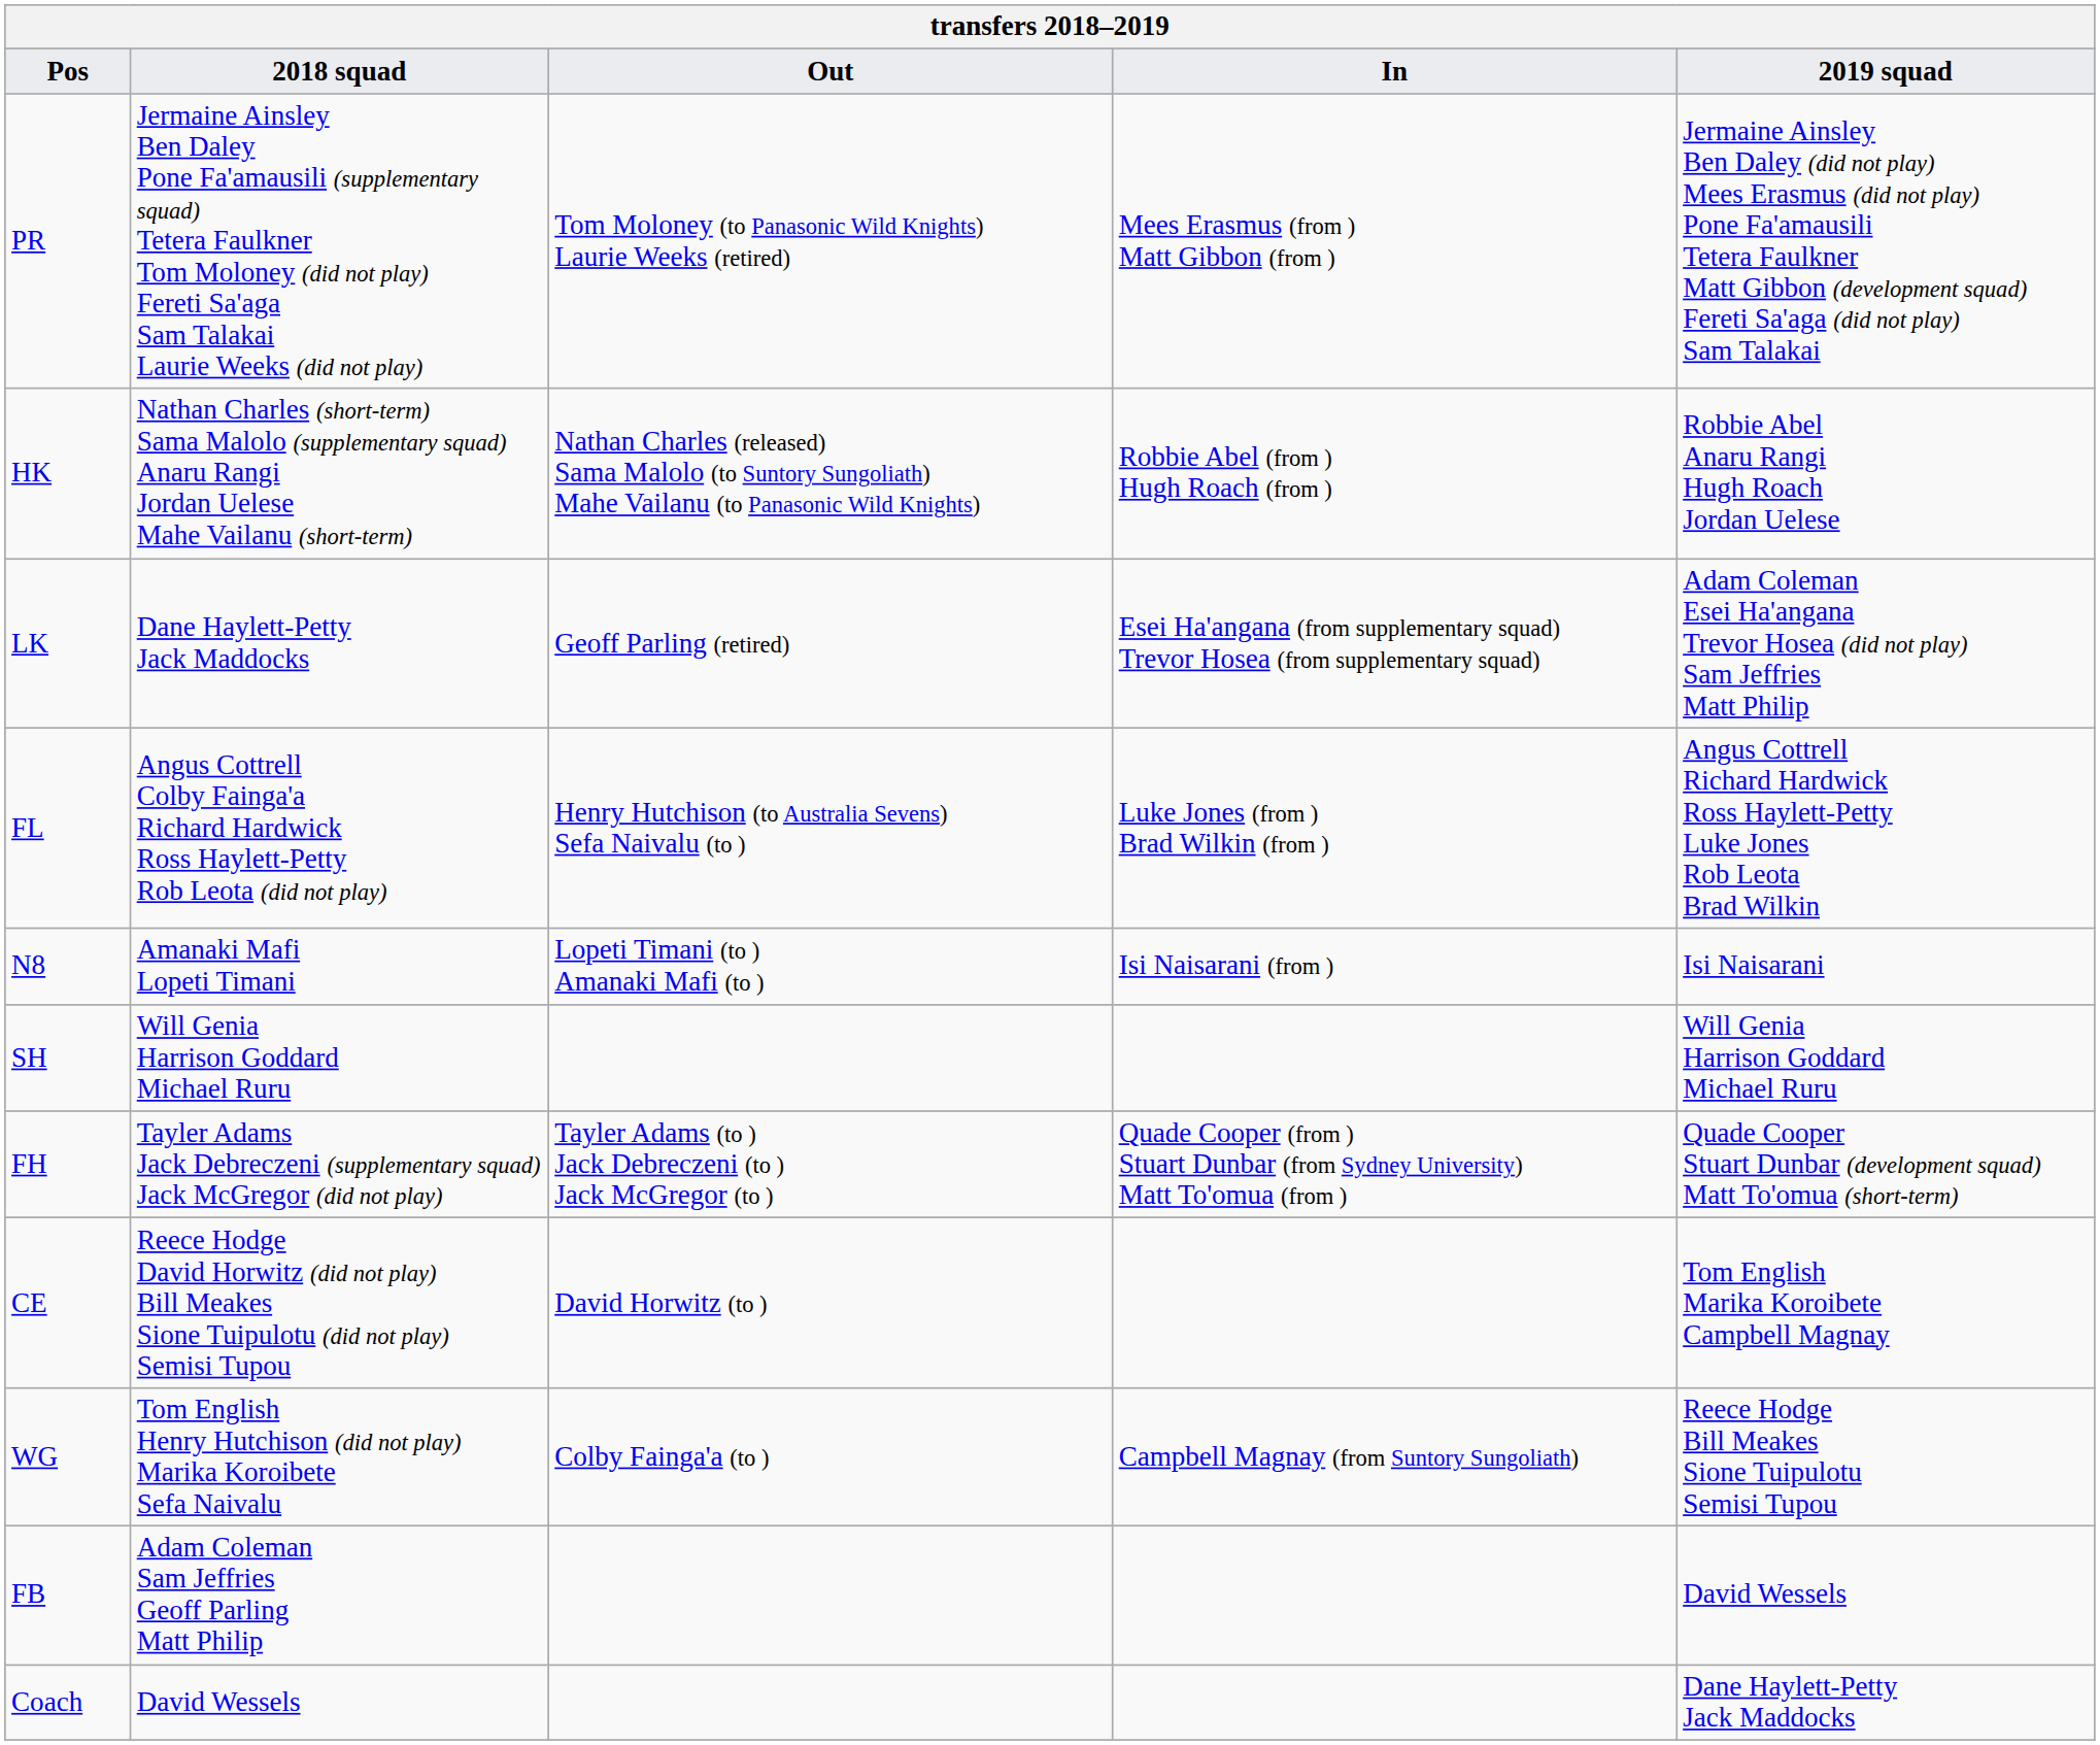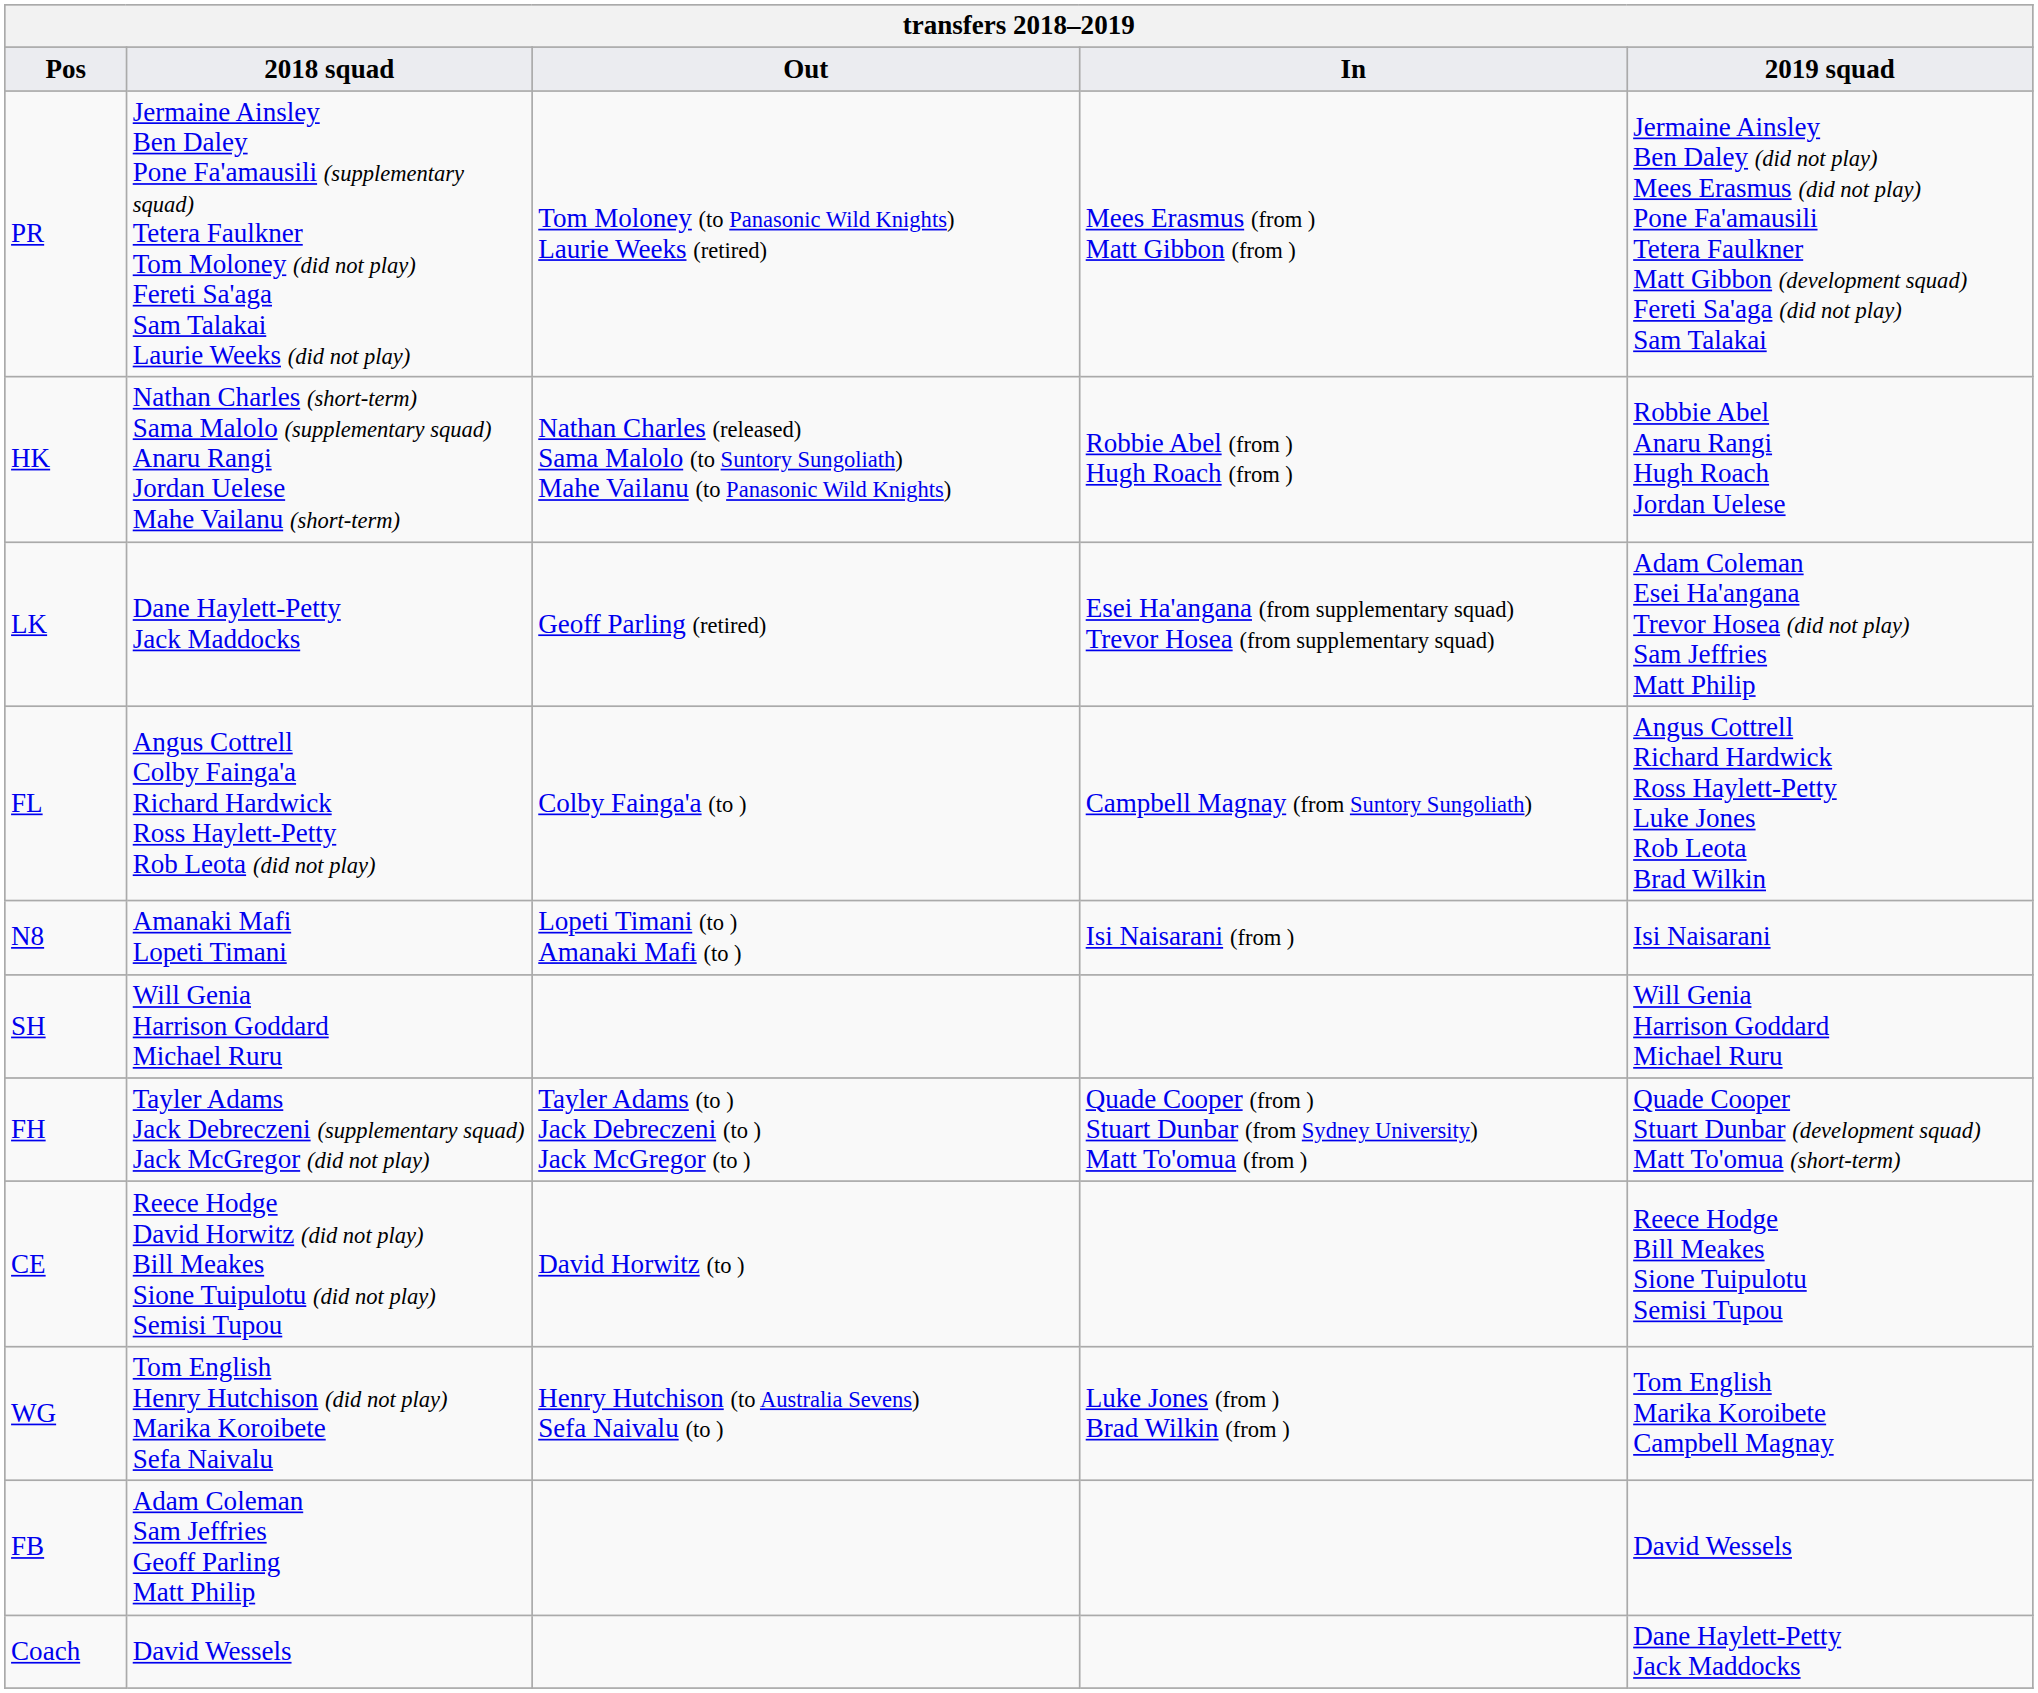FL | Out: Henry Hutchison (to Australia Sevens) Sefa Naivalu (to ) -> Colby Fainga'a (to )
FL | In: Luke Jones (from ) Brad Wilkin (from ) -> Campbell Magnay (from Suntory Sungoliath)
CE | 2019 squad: Tom English Marika Koroibete Campbell Magnay -> Reece Hodge Bill Meakes Sione Tuipulotu Semisi Tupou
WG | Out: Colby Fainga'a (to ) -> Henry Hutchison (to Australia Sevens) Sefa Naivalu (to )
WG | In: Campbell Magnay (from Suntory Sungoliath) -> Luke Jones (from ) Brad Wilkin (from )
WG | 2019 squad: Reece Hodge Bill Meakes Sione Tuipulotu Semisi Tupou -> Tom English Marika Koroibete Campbell Magnay
